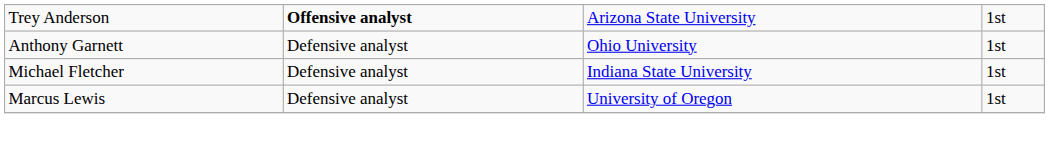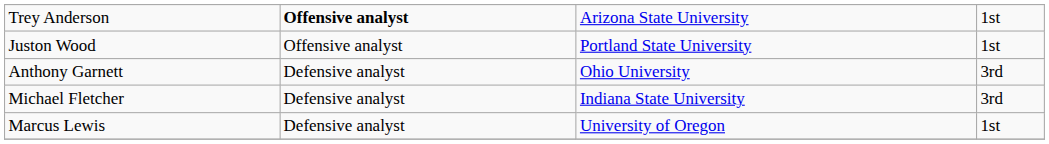+ row: Juston Wood | Offensive analyst | Portland State University | 1st
Anthony Garnett | column 4: 1st -> 3rd
Michael Fletcher | column 4: 1st -> 3rd
